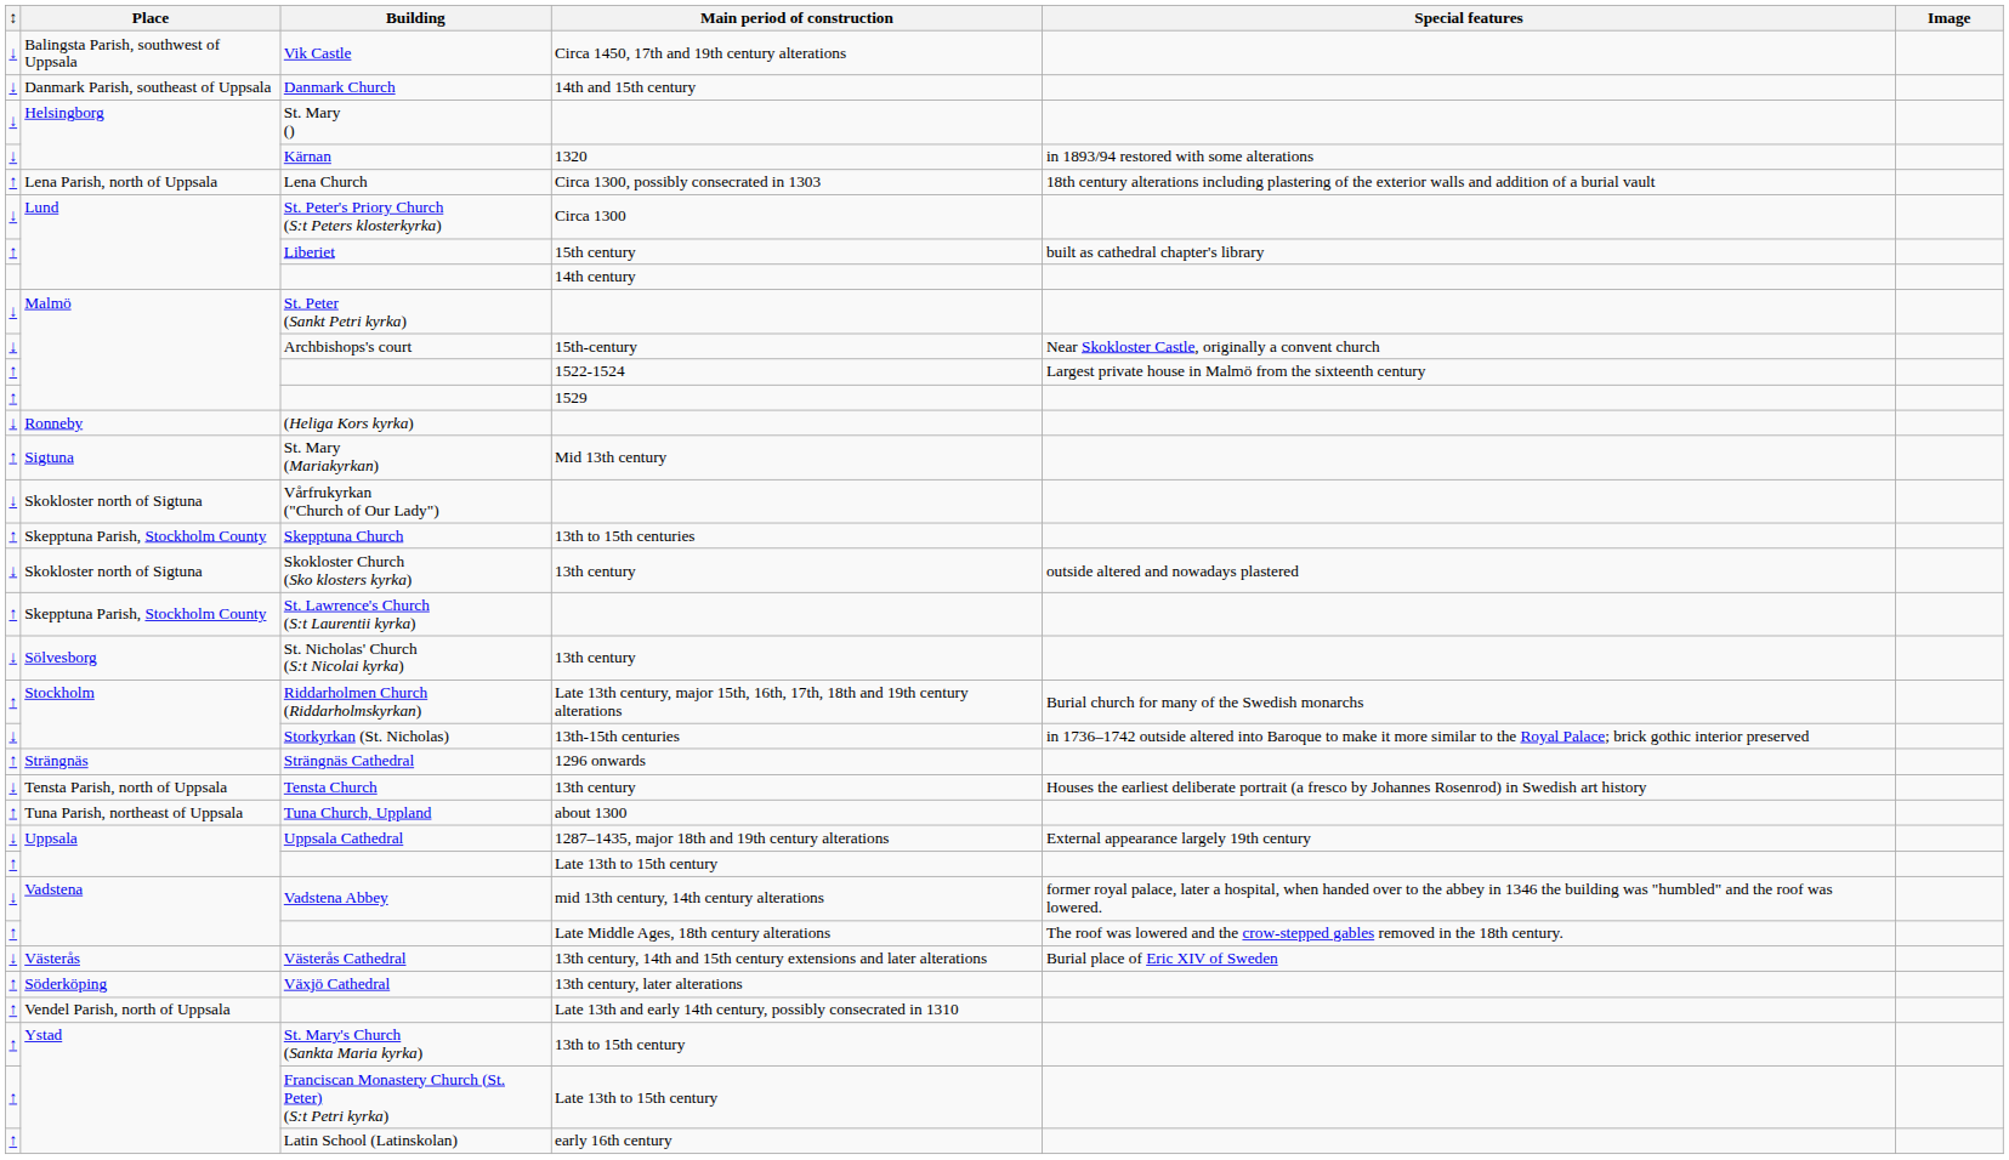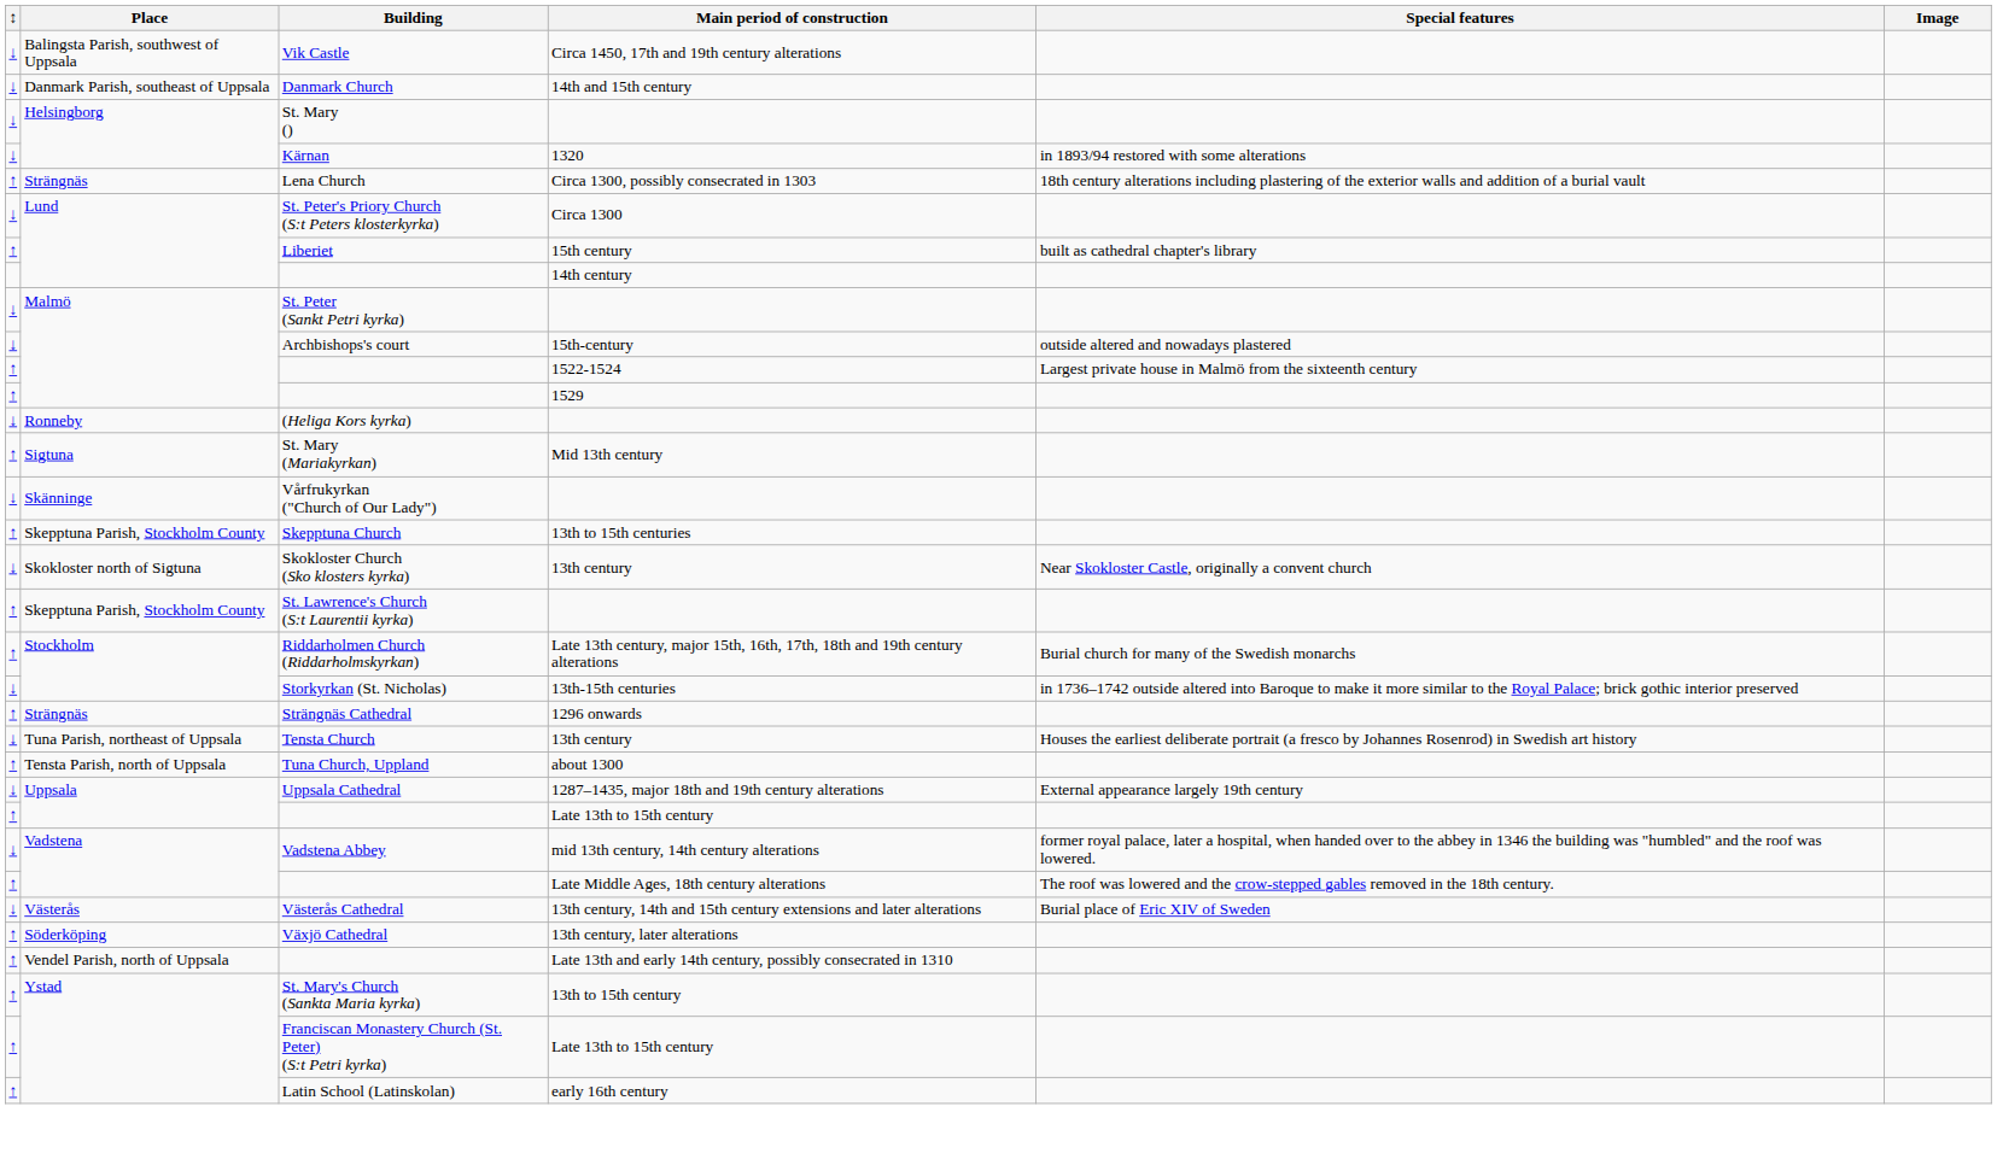Lena Church | Place: Lena Parish, north of Uppsala -> Strängnäs
Archbishops's court | Special features: Near Skokloster Castle, originally a convent church -> outside altered and nowadays plastered
Vårfrukyrkan ("Church of Our Lady") | Place: Skokloster north of Sigtuna -> Skänninge
Skokloster Church (Sko klosters kyrka) | Special features: outside altered and nowadays plastered -> Near Skokloster Castle, originally a convent church
- row: ↓ | Sölvesborg | St. Nicholas' Church (S:t Nicolai kyrka) | 13th century
Tensta Church | Place: Tensta Parish, north of Uppsala -> Tuna Parish, northeast of Uppsala
Tuna Church, Uppland | Place: Tuna Parish, northeast of Uppsala -> Tensta Parish, north of Uppsala
